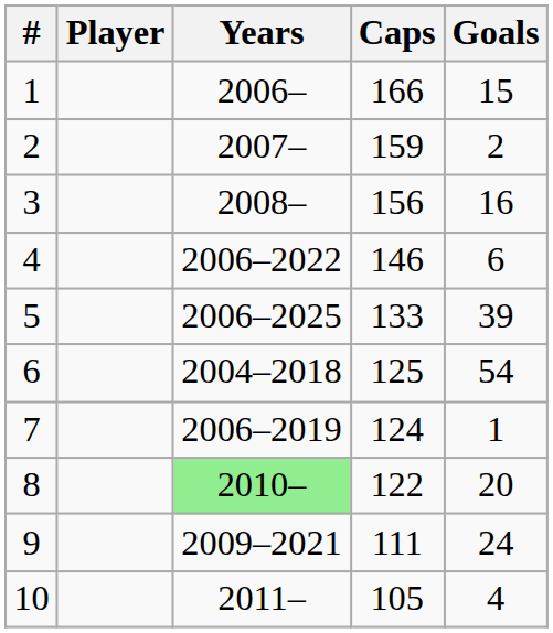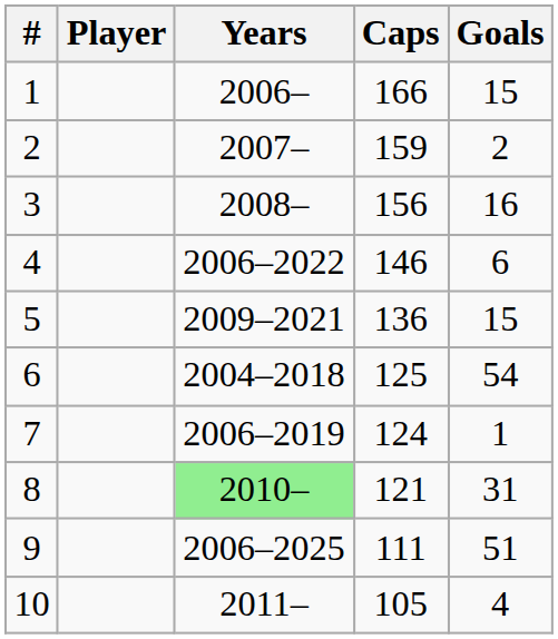5 | Years: 2006–2025 -> 2009–2021
5 | Caps: 133 -> 136
5 | Goals: 39 -> 15
8 | Caps: 122 -> 121
8 | Goals: 20 -> 31
9 | Years: 2009–2021 -> 2006–2025
9 | Goals: 24 -> 51
